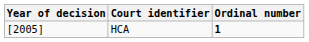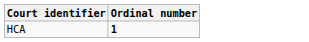- column: Year of decision | [2005]
